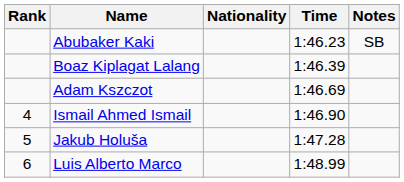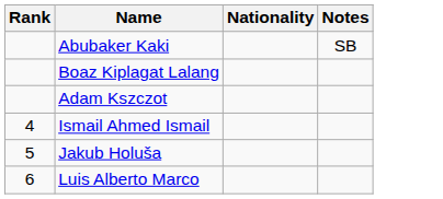- column: Time | 1:46.23 | 1:46.39 | 1:46.69 | 1:46.90 | 1:47.28 | 1:48.99
